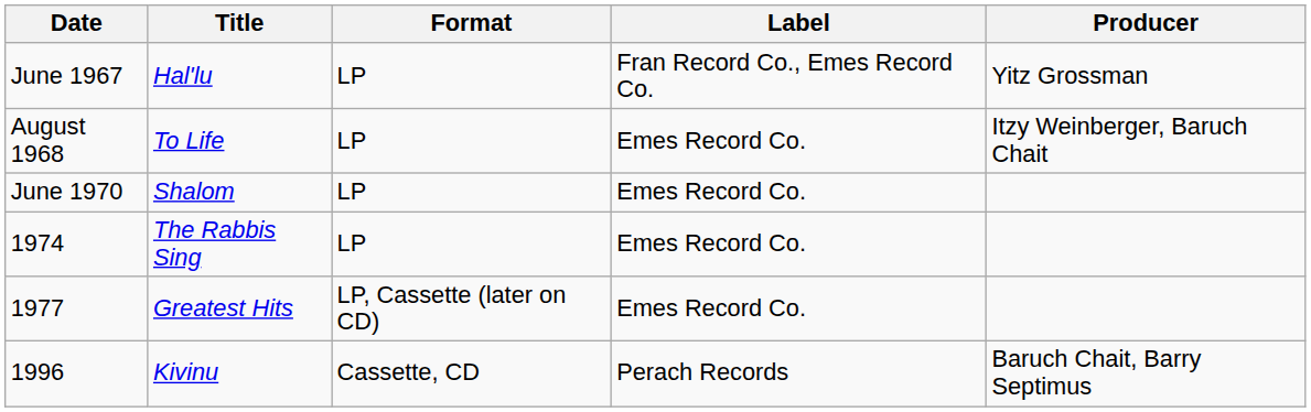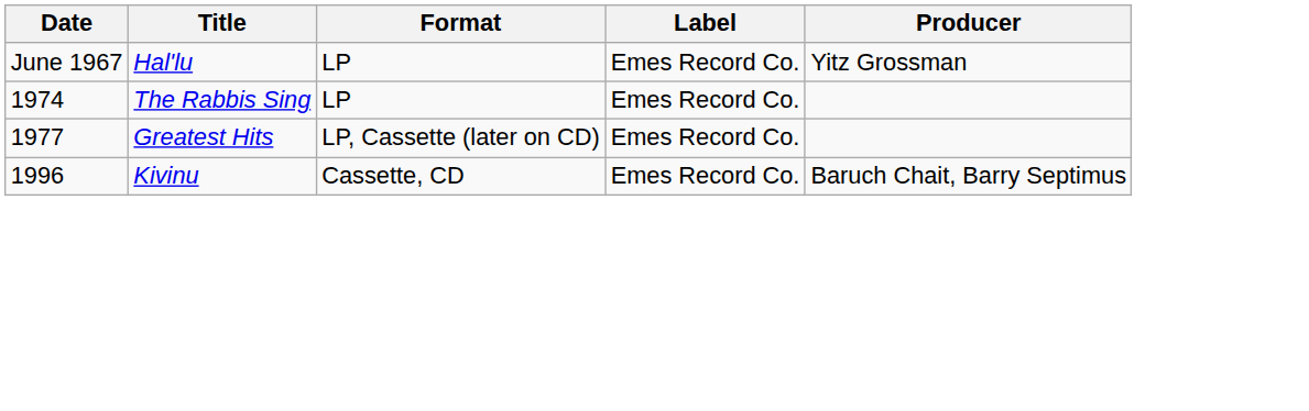June 1967 | Label: Fran Record Co., Emes Record Co. -> Emes Record Co.
- row: August 1968 | To Life | LP | Emes Record Co. | Itzy Weinberger, Baruch Chait
- row: June 1970 | Shalom | LP | Emes Record Co.
1996 | Label: Perach Records -> Emes Record Co.
